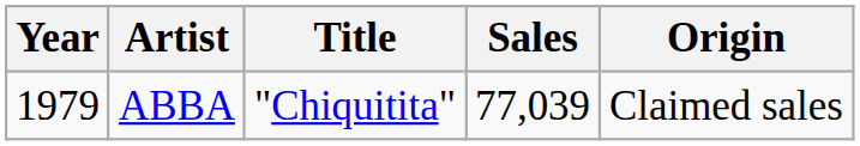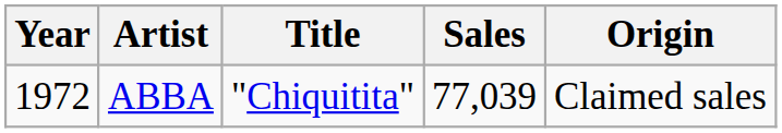ABBA | Year: 1979 -> 1972
